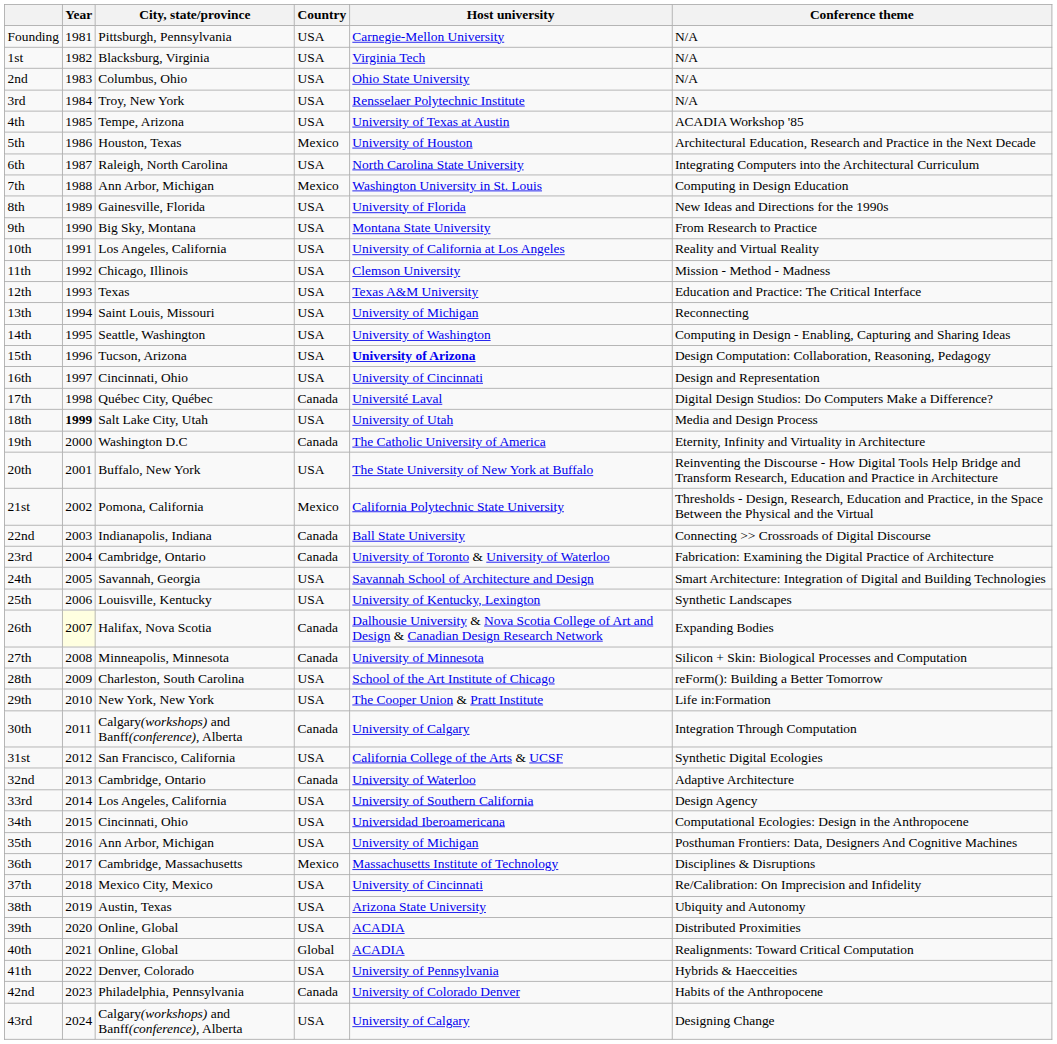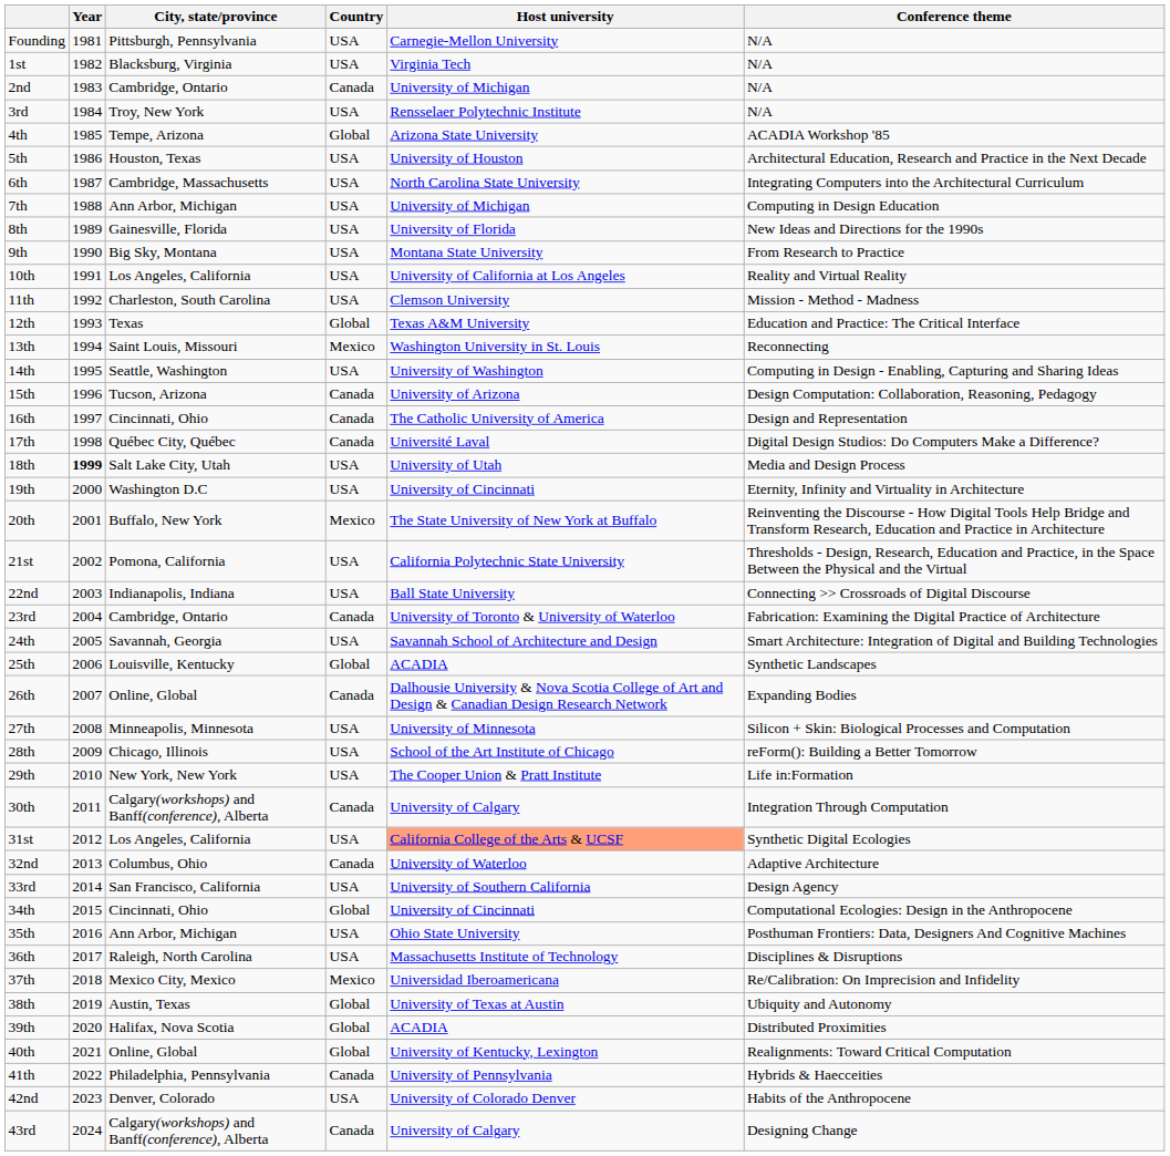2nd | City, state/province: Columbus, Ohio -> Cambridge, Ontario
2nd | Country: USA -> Canada
2nd | Host university: Ohio State University -> University of Michigan
4th | Country: USA -> Global
4th | Host university: University of Texas at Austin -> Arizona State University
5th | Country: Mexico -> USA
6th | City, state/province: Raleigh, North Carolina -> Cambridge, Massachusetts
7th | Country: Mexico -> USA
7th | Host university: Washington University in St. Louis -> University of Michigan
11th | City, state/province: Chicago, Illinois -> Charleston, South Carolina
12th | Country: USA -> Global
13th | Country: USA -> Mexico
13th | Host university: University of Michigan -> Washington University in St. Louis
15th | Country: USA -> Canada
15th | Host university: bold -> normal
16th | Country: USA -> Canada
16th | Host university: University of Cincinnati -> The Catholic University of America
19th | Country: Canada -> USA
19th | Host university: The Catholic University of America -> University of Cincinnati
20th | Country: USA -> Mexico
21st | Country: Mexico -> USA
22nd | Country: Canada -> USA
25th | Country: USA -> Global
25th | Host university: University of Kentucky, Lexington -> ACADIA
26th | Year: lightyellow background -> no background
26th | City, state/province: Halifax, Nova Scotia -> Online, Global
27th | Country: Canada -> USA
28th | City, state/province: Charleston, South Carolina -> Chicago, Illinois
31st | City, state/province: San Francisco, California -> Los Angeles, California
31st | Host university: no background -> lightsalmon background
32nd | City, state/province: Cambridge, Ontario -> Columbus, Ohio
33rd | City, state/province: Los Angeles, California -> San Francisco, California
34th | Country: USA -> Global
34th | Host university: Universidad Iberoamericana -> University of Cincinnati
35th | Host university: University of Michigan -> Ohio State University
36th | City, state/province: Cambridge, Massachusetts -> Raleigh, North Carolina
36th | Country: Mexico -> USA
37th | Country: USA -> Mexico
37th | Host university: University of Cincinnati -> Universidad Iberoamericana
38th | Country: USA -> Global
38th | Host university: Arizona State University -> University of Texas at Austin
39th | City, state/province: Online, Global -> Halifax, Nova Scotia
39th | Country: USA -> Global
40th | Host university: ACADIA -> University of Kentucky, Lexington
41th | City, state/province: Denver, Colorado -> Philadelphia, Pennsylvania
41th | Country: USA -> Canada
42nd | City, state/province: Philadelphia, Pennsylvania -> Denver, Colorado
42nd | Country: Canada -> USA
43rd | Country: USA -> Canada
